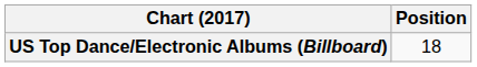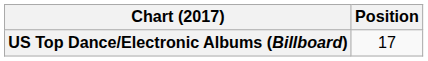US Top Dance/Electronic Albums (Billboard) | Position: 18 -> 17
